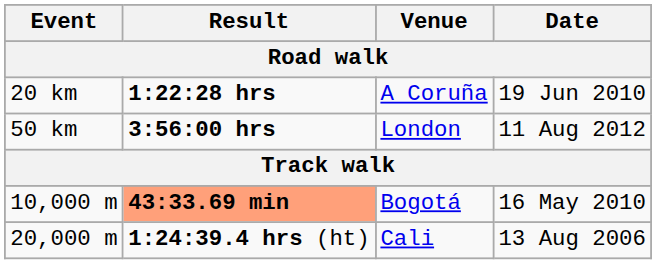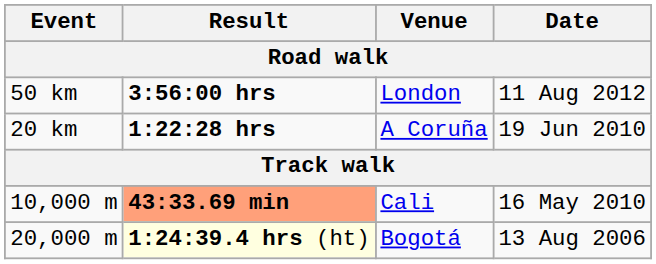rows swapped: 20 km <-> 50 km
10,000 m | Venue: Bogotá -> Cali
20,000 m | Result: no background -> lightyellow background
20,000 m | Venue: Cali -> Bogotá
